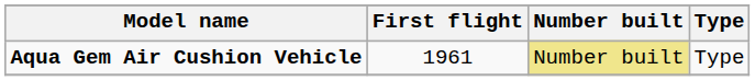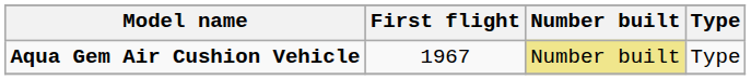Aqua Gem Air Cushion Vehicle | First flight: 1961 -> 1967
